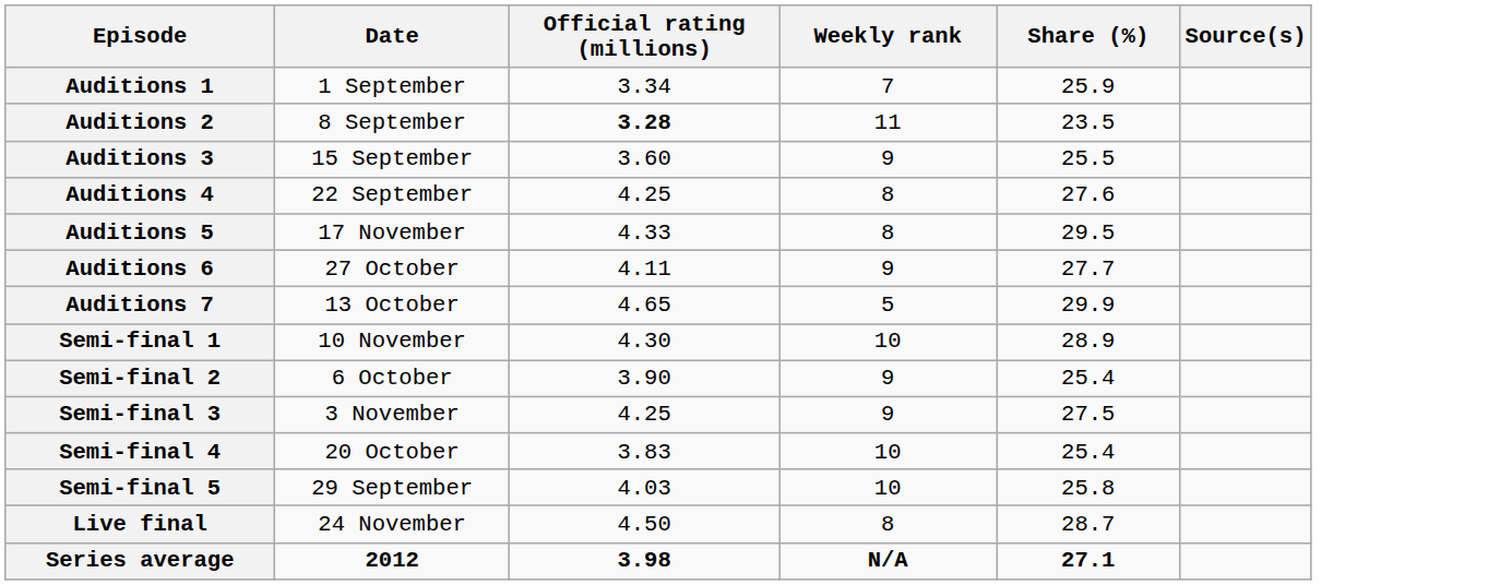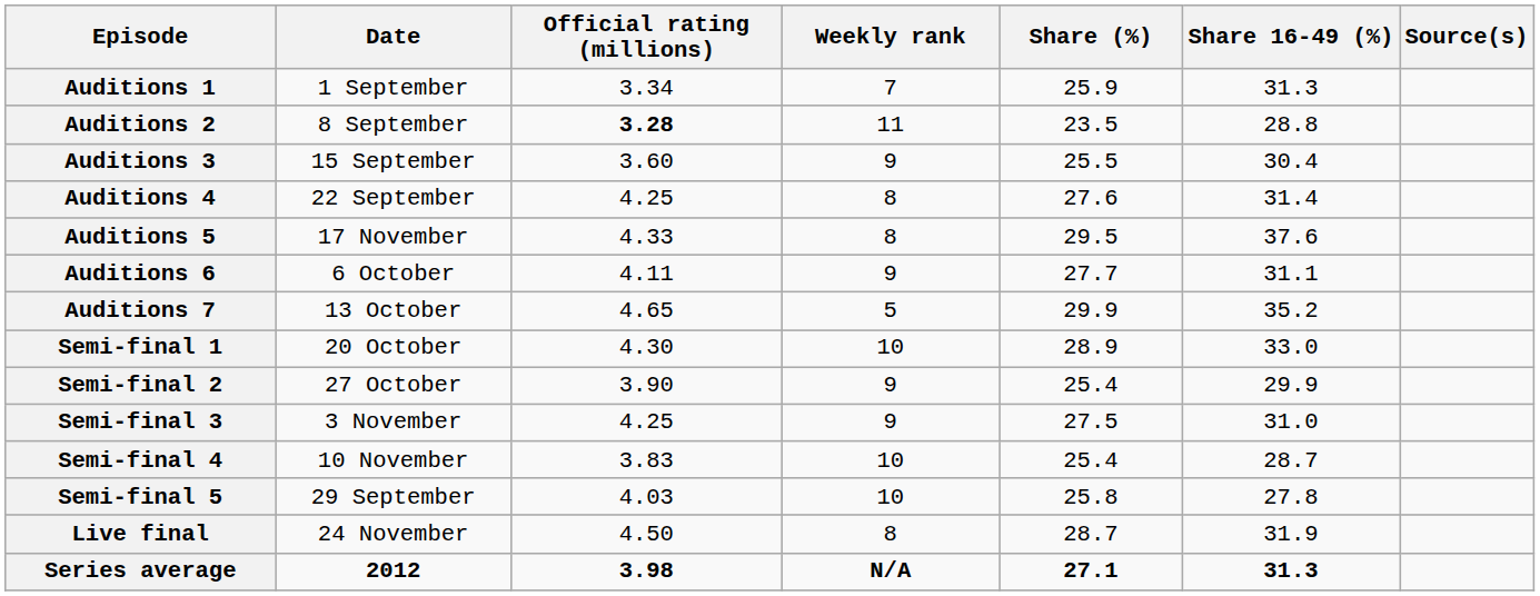+ column: Share 16-49 (%) | 31.3 | 28.8 | 30.4 | 31.4 | 37.6 | 31.1 | 35.2 | 33.0 | 29.9 | 31.0 | 28.7 | 27.8 | 31.9 | 31.3
Auditions 6 | Date: 27 October -> 6 October
Semi-final 1 | Date: 10 November -> 20 October
Semi-final 2 | Date: 6 October -> 27 October
Semi-final 4 | Date: 20 October -> 10 November
